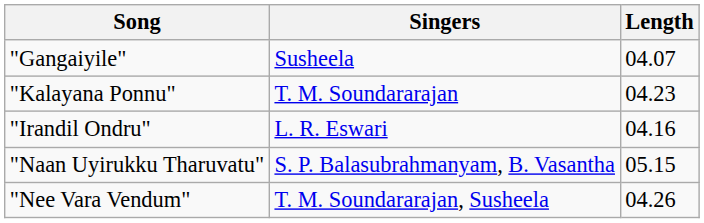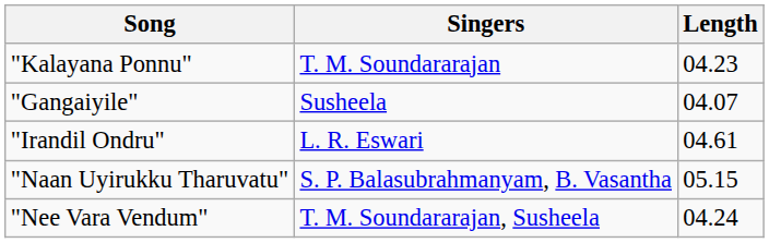rows swapped: "Kalayana Ponnu" <-> "Gangaiyile"
"Irandil Ondru" | Length: 04.16 -> 04.61
"Nee Vara Vendum" | Length: 04.26 -> 04.24
